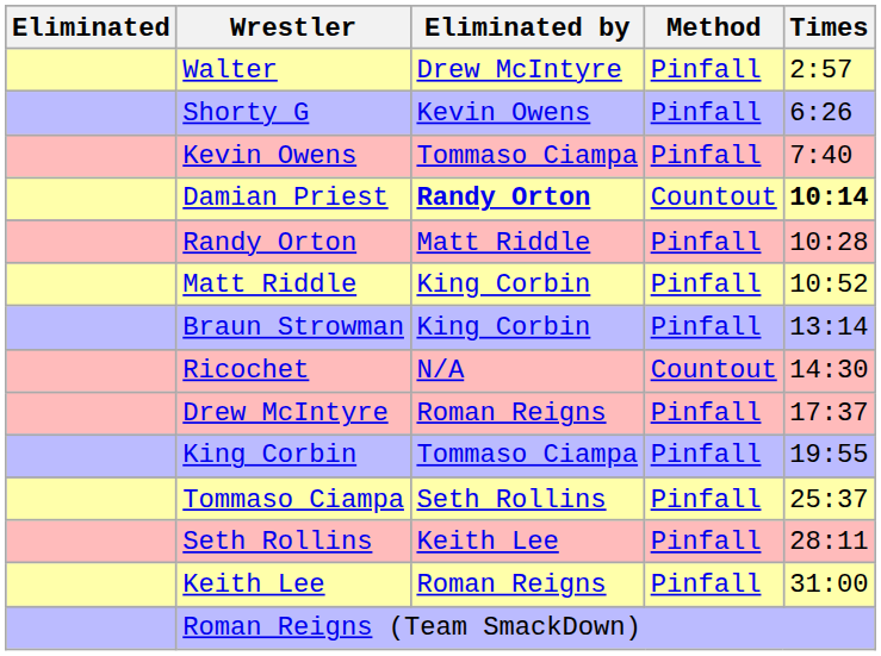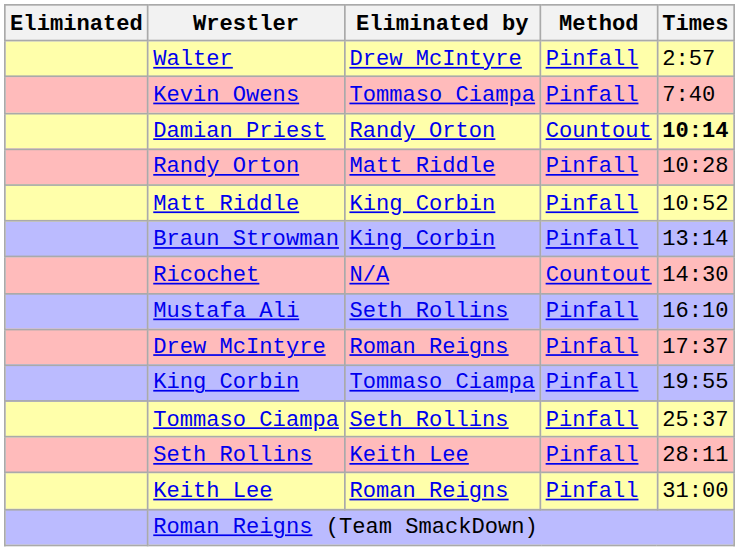- row: Shorty G | Kevin Owens | Pinfall | 6:26
Damian Priest | Eliminated by: bold -> normal
+ row: Mustafa Ali | Seth Rollins | Pinfall | 16:10
